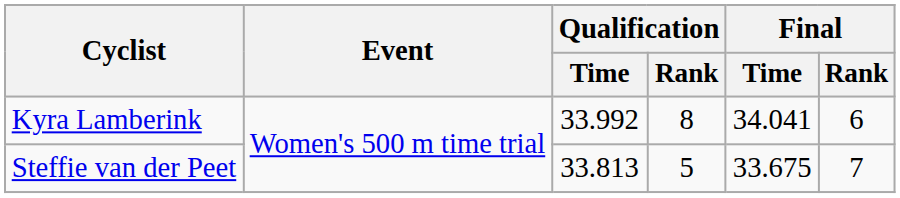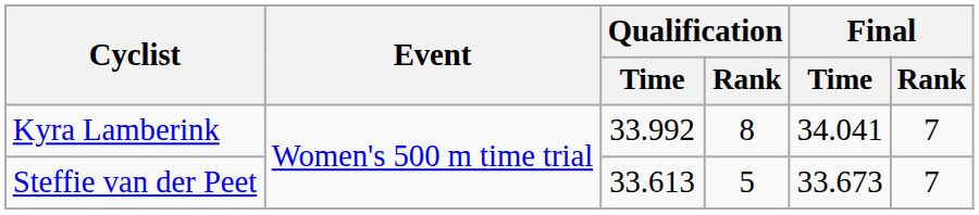Kyra Lamberink | Final / Rank: 6 -> 7
Steffie van der Peet | Qualification / Time: 33.813 -> 33.613
Steffie van der Peet | Final / Time: 33.675 -> 33.673
